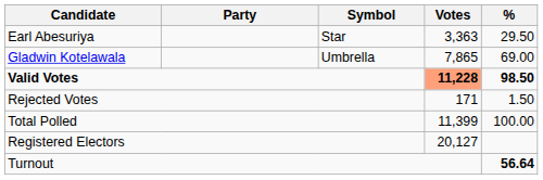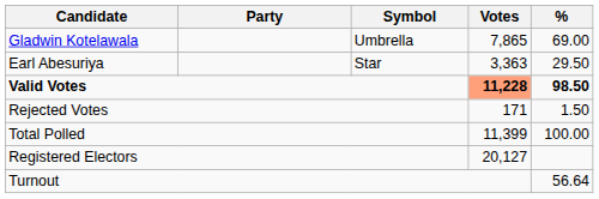rows swapped: Gladwin Kotelawala <-> Earl Abesuriya
Turnout | %: bold -> normal
